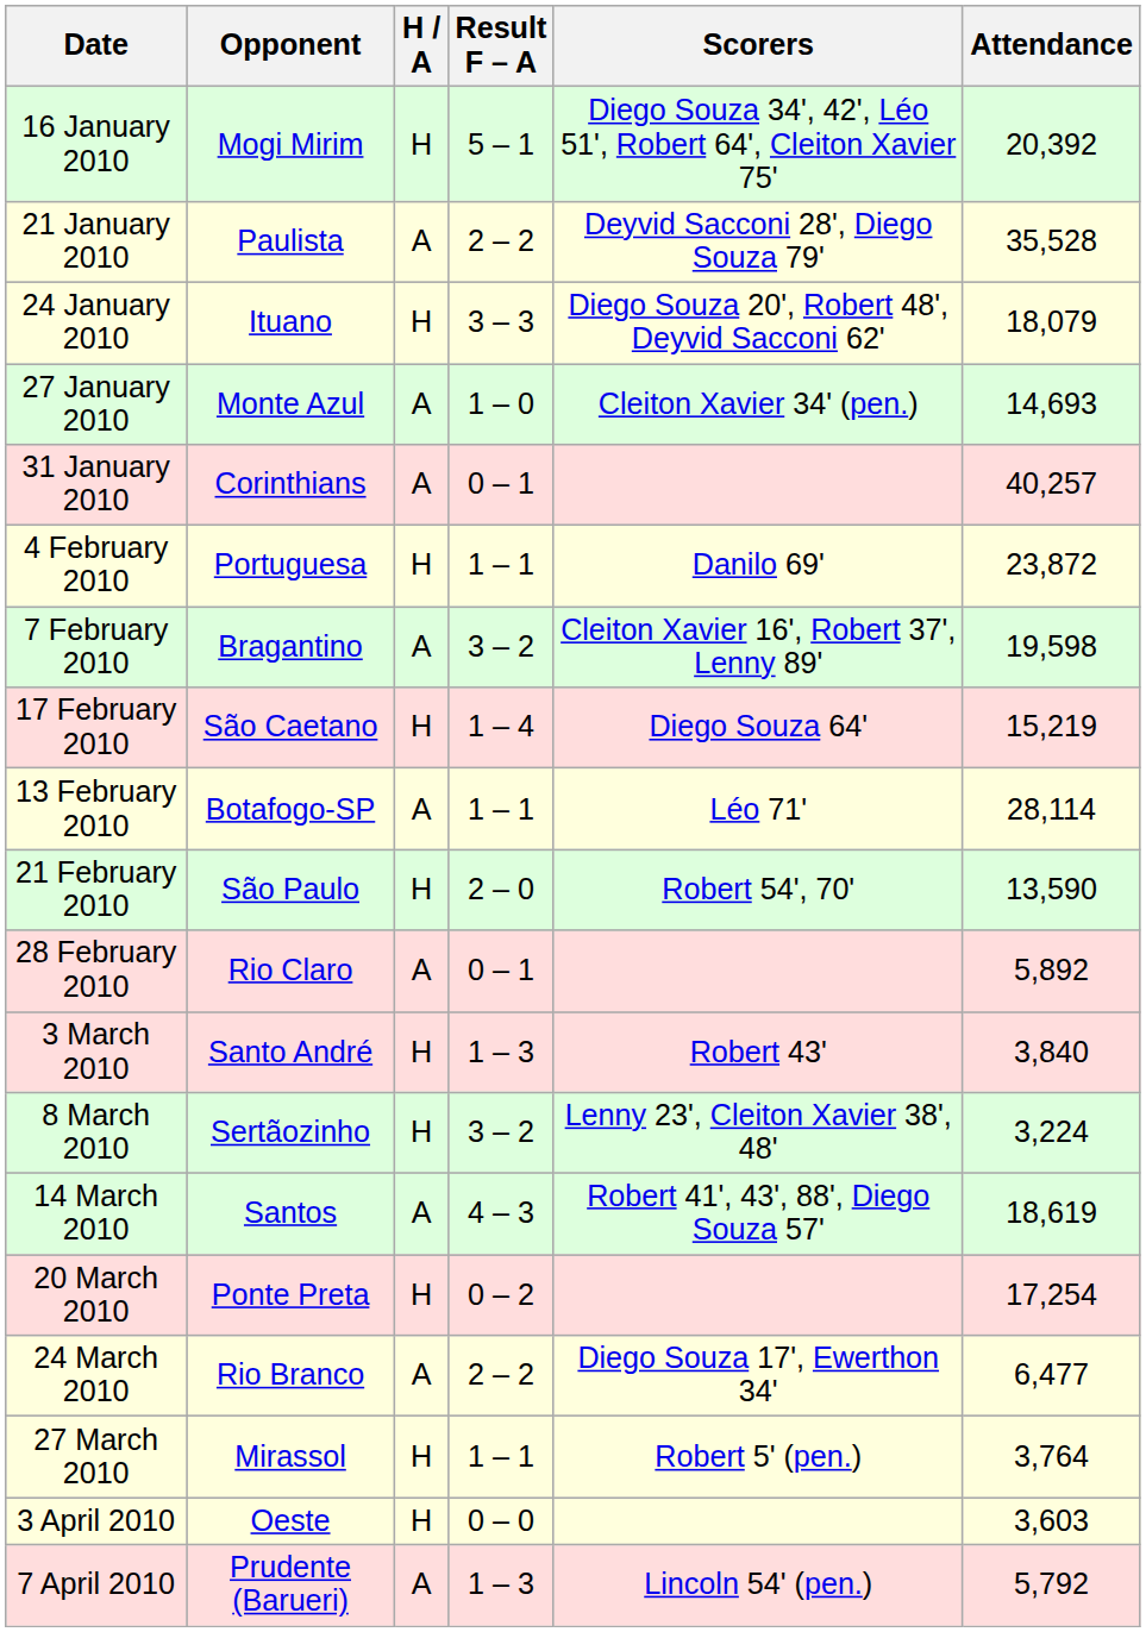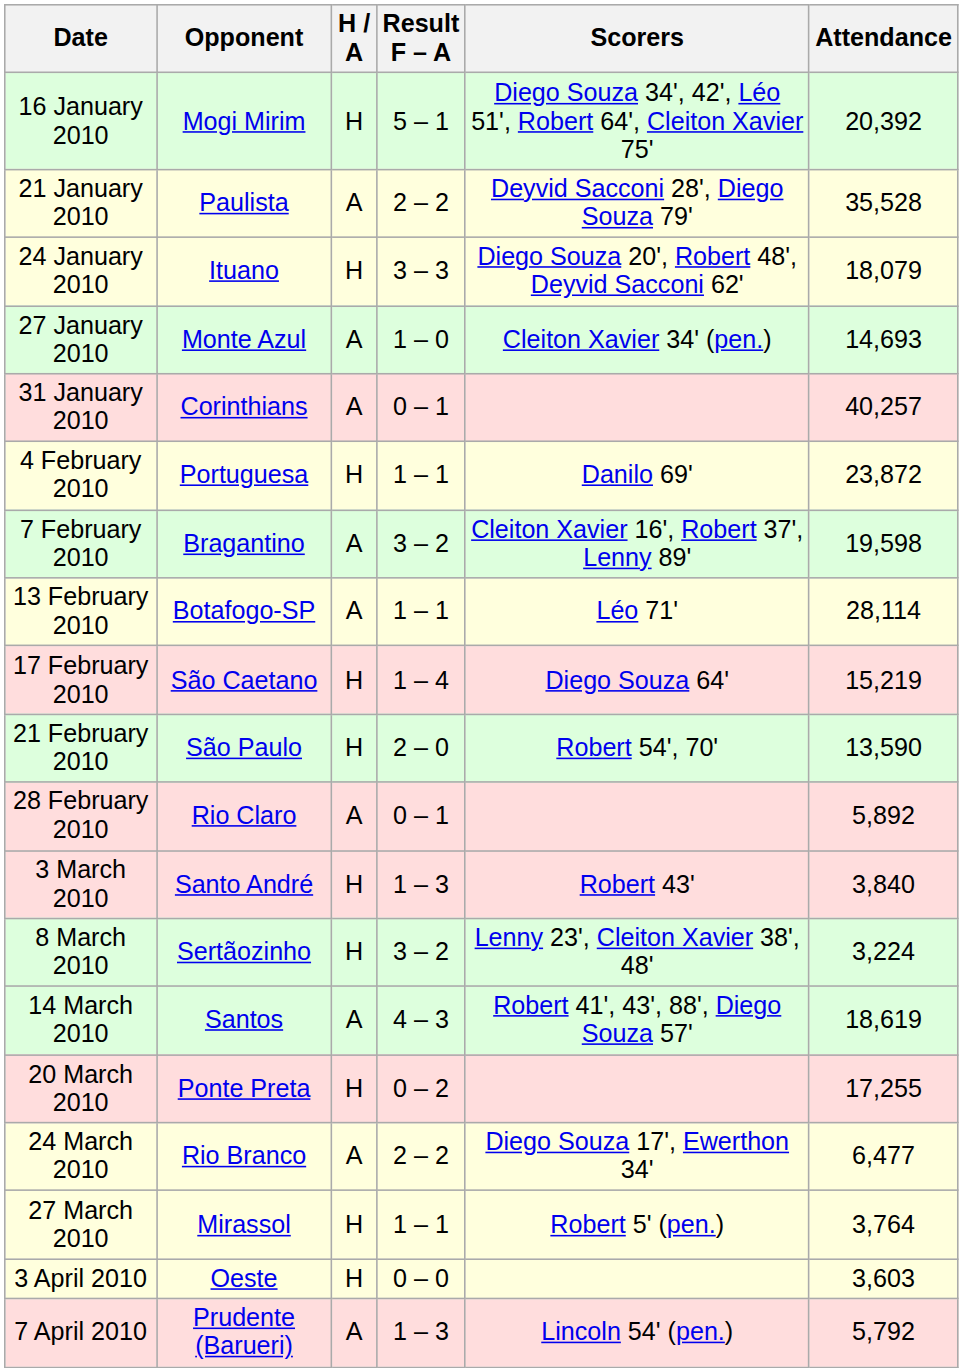rows swapped: 13 February 2010 <-> 17 February 2010
20 March 2010 | Attendance: 17,254 -> 17,255
